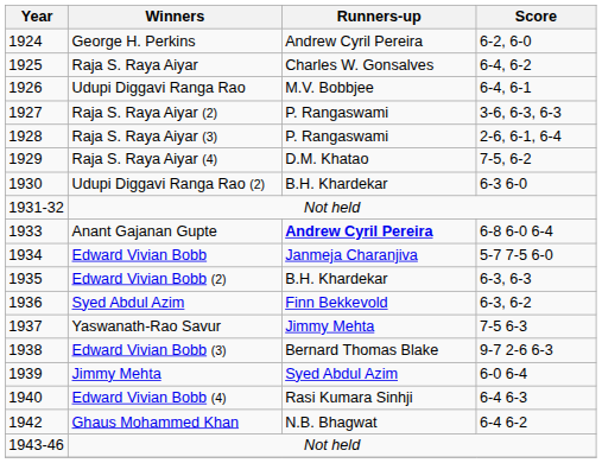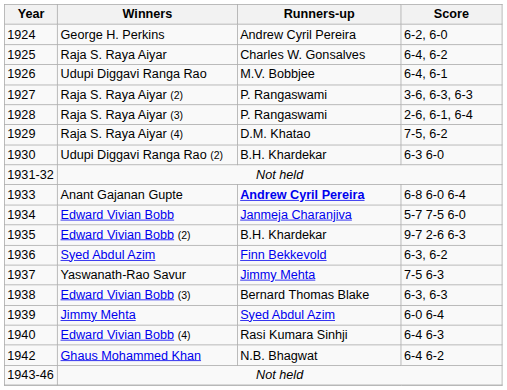Edward Vivian Bobb (2) | Score: 6-3, 6-3 -> 9-7 2-6 6-3
Edward Vivian Bobb (3) | Score: 9-7 2-6 6-3 -> 6-3, 6-3
